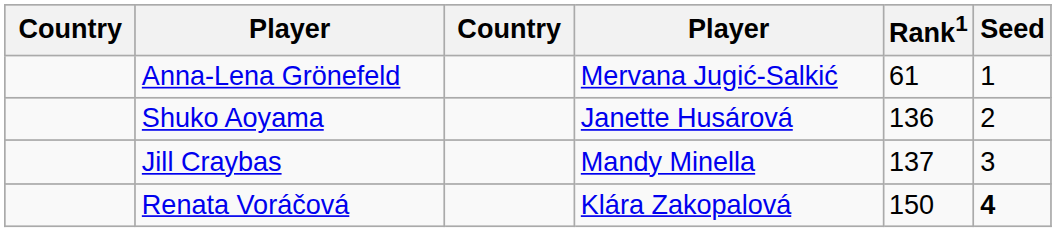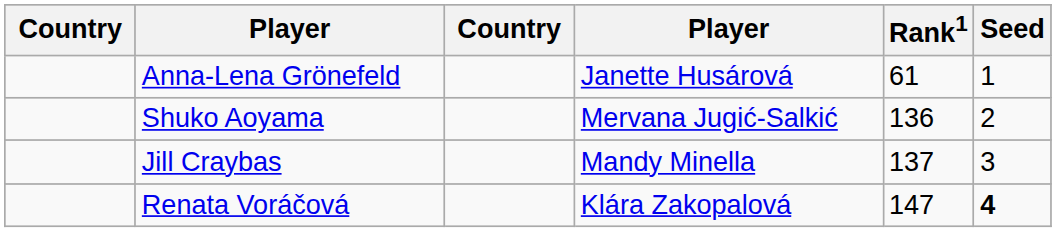Anna-Lena Grönefeld | column 4: Mervana Jugić-Salkić -> Janette Husárová
Shuko Aoyama | column 4: Janette Husárová -> Mervana Jugić-Salkić
Renata Voráčová | Rank1: 150 -> 147
